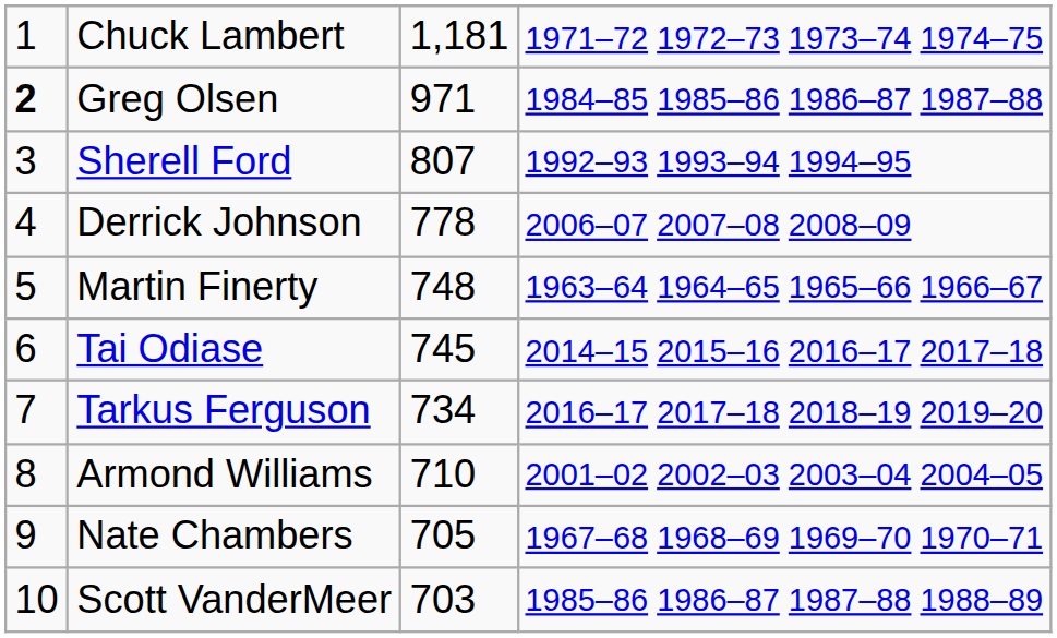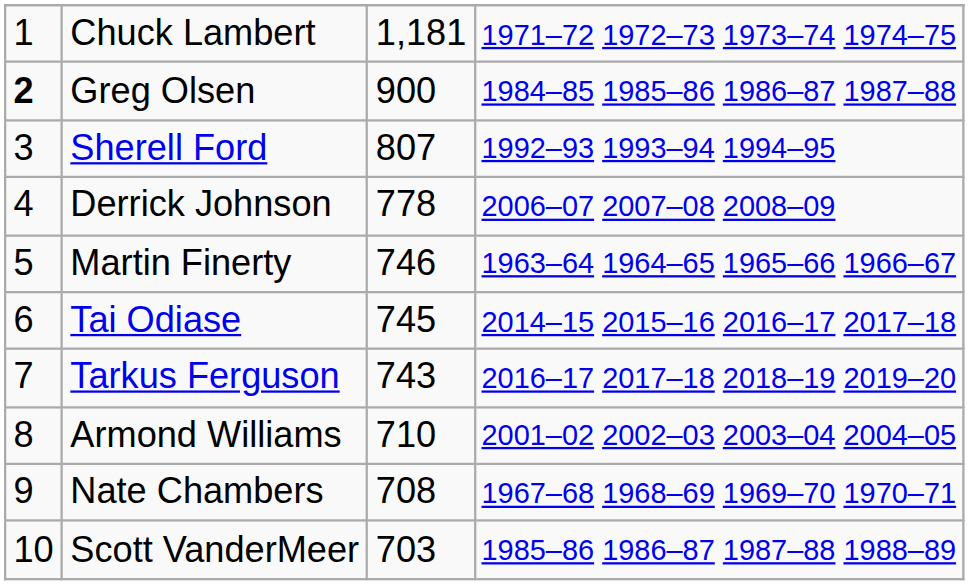Greg Olsen | column 3: 971 -> 900
Martin Finerty | column 3: 748 -> 746
Tarkus Ferguson | column 3: 734 -> 743
Nate Chambers | column 3: 705 -> 708
